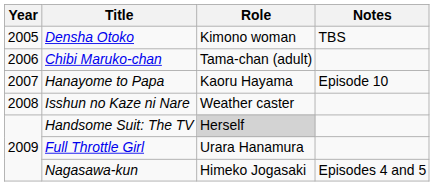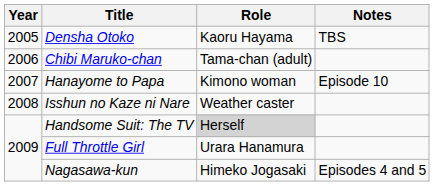Densha Otoko | Role: Kimono woman -> Kaoru Hayama
Hanayome to Papa | Role: Kaoru Hayama -> Kimono woman
